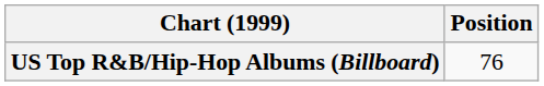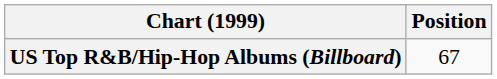US Top R&B/Hip-Hop Albums (Billboard) | Position: 76 -> 67
